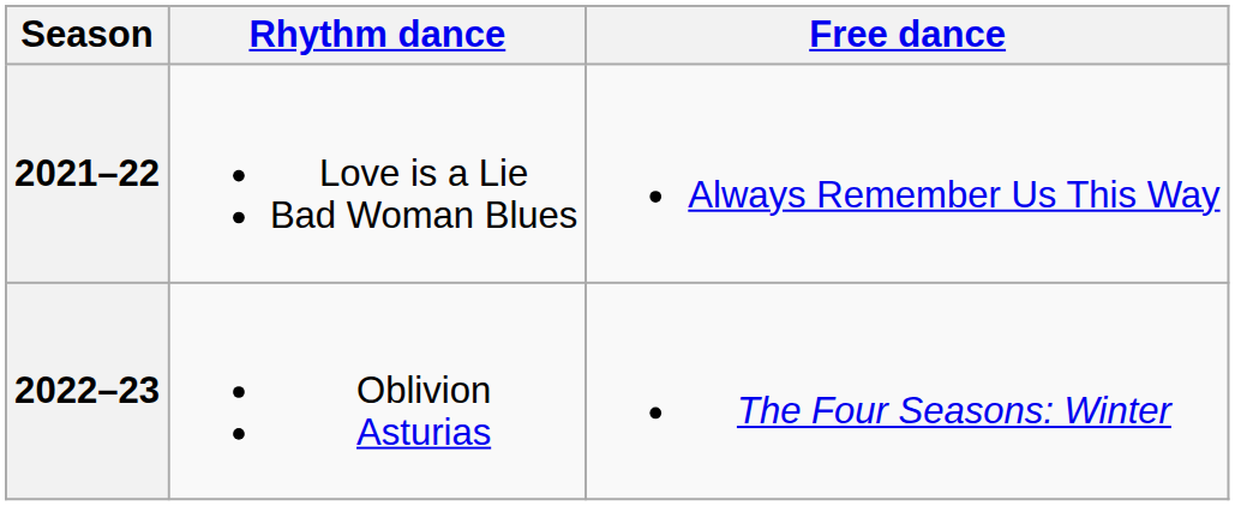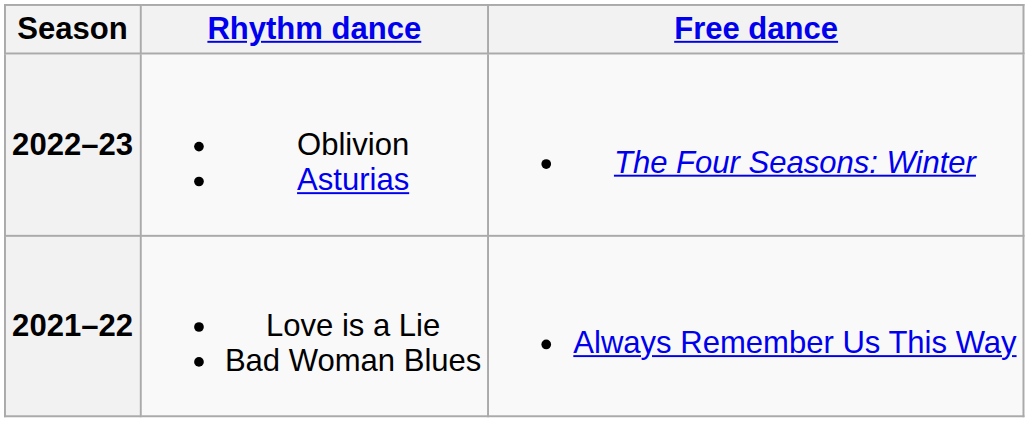rows swapped: 2021–22 <-> 2022–23
